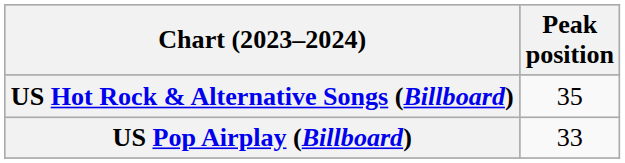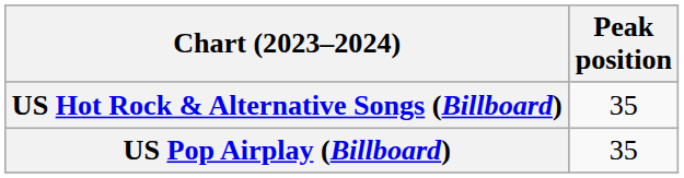US Pop Airplay (Billboard) | Peak position: 33 -> 35
